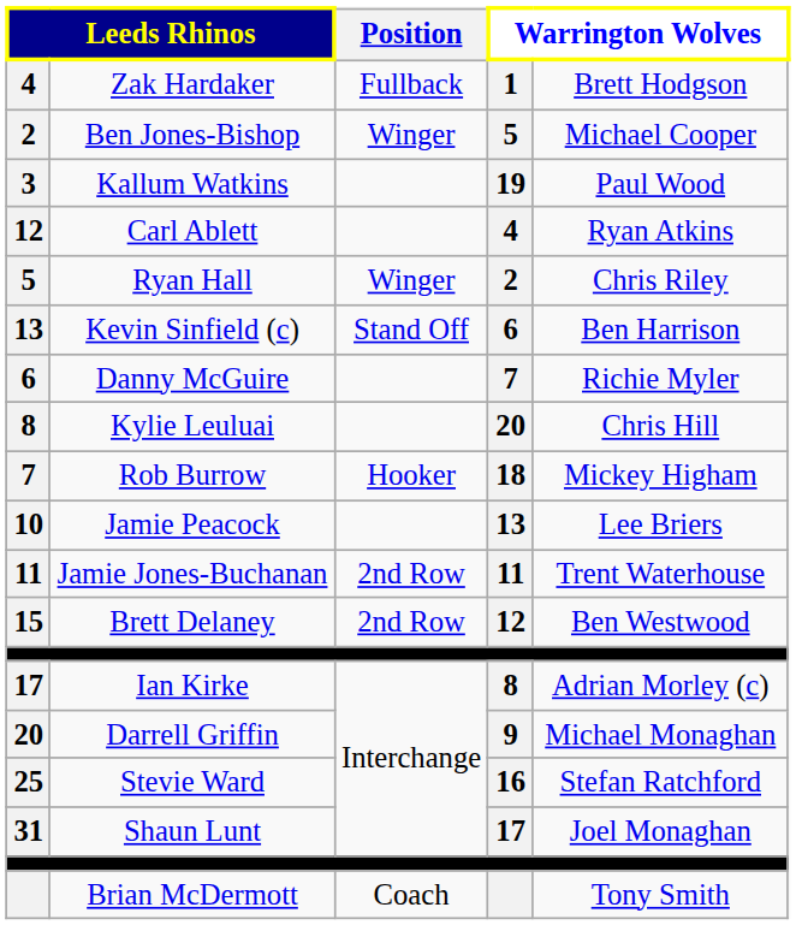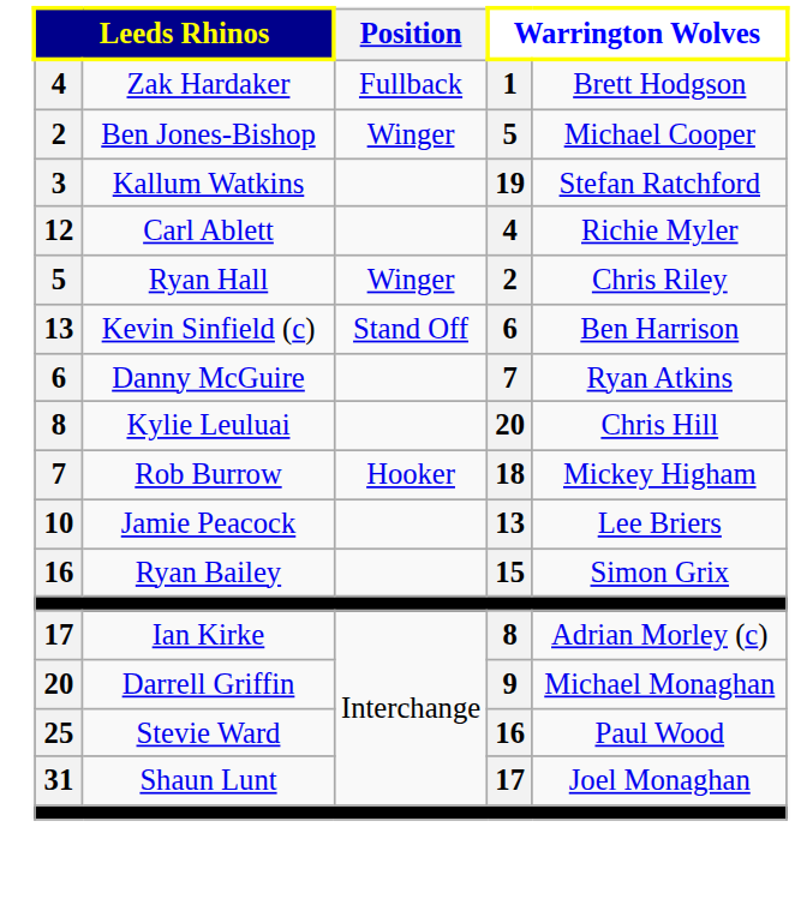Kallum Watkins | column 5: Paul Wood -> Stefan Ratchford
Carl Ablett | column 5: Ryan Atkins -> Richie Myler
Danny McGuire | column 5: Richie Myler -> Ryan Atkins
- row: 11 | Jamie Jones-Buchanan | 2nd Row | 11 | Trent Waterhouse
- row: 15 | Brett Delaney | 2nd Row | 12 | Ben Westwood
+ row: 16 | Ryan Bailey | 15 | Simon Grix
Stevie Ward | column 5: Stefan Ratchford -> Paul Wood
- row: Brian McDermott | Coach | Tony Smith
